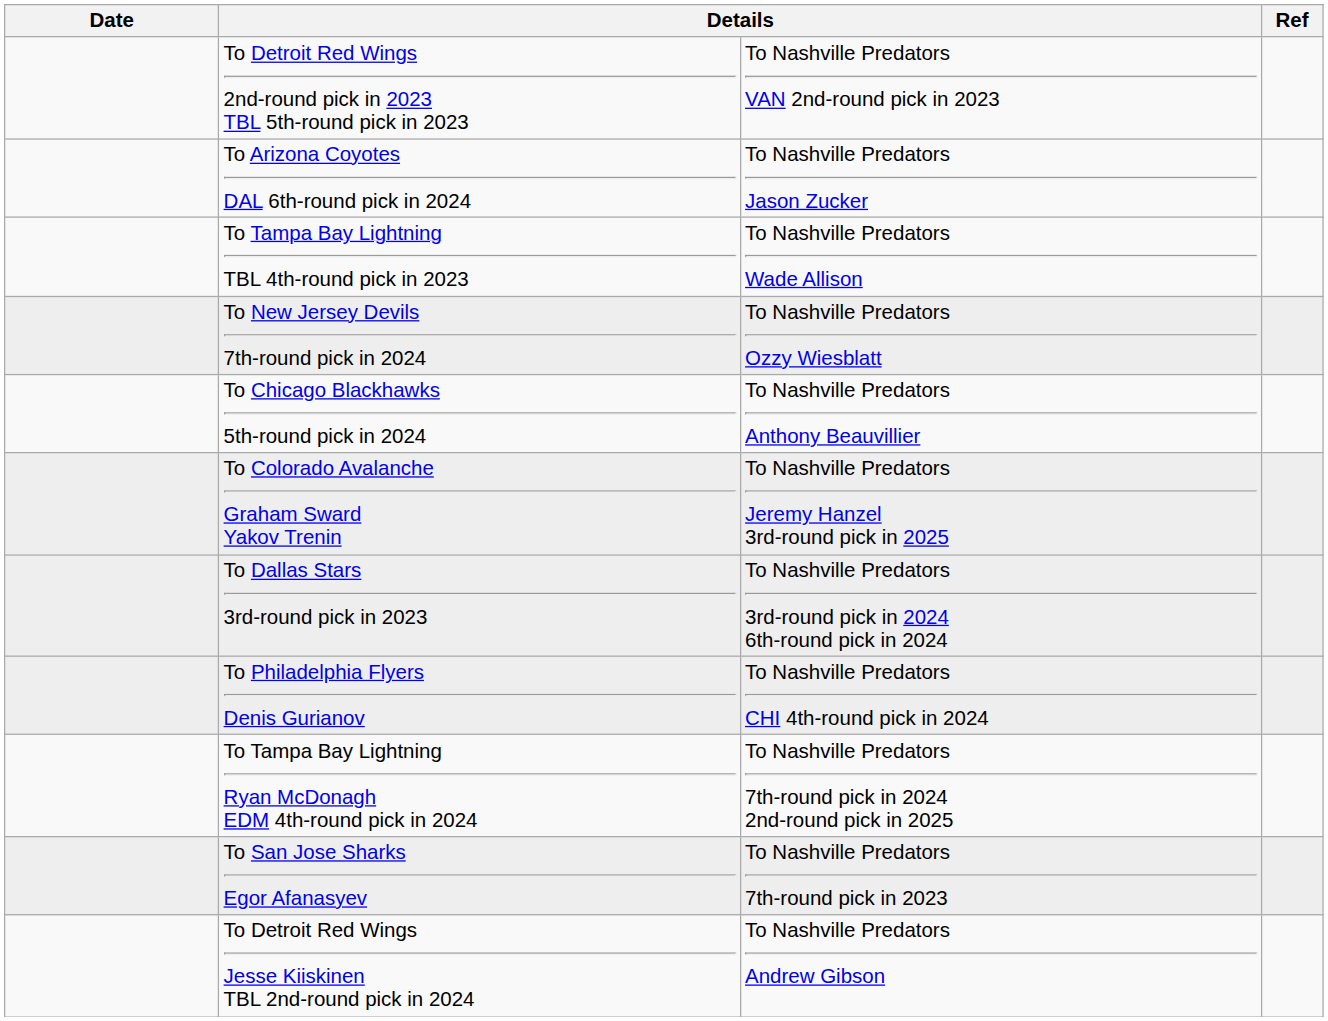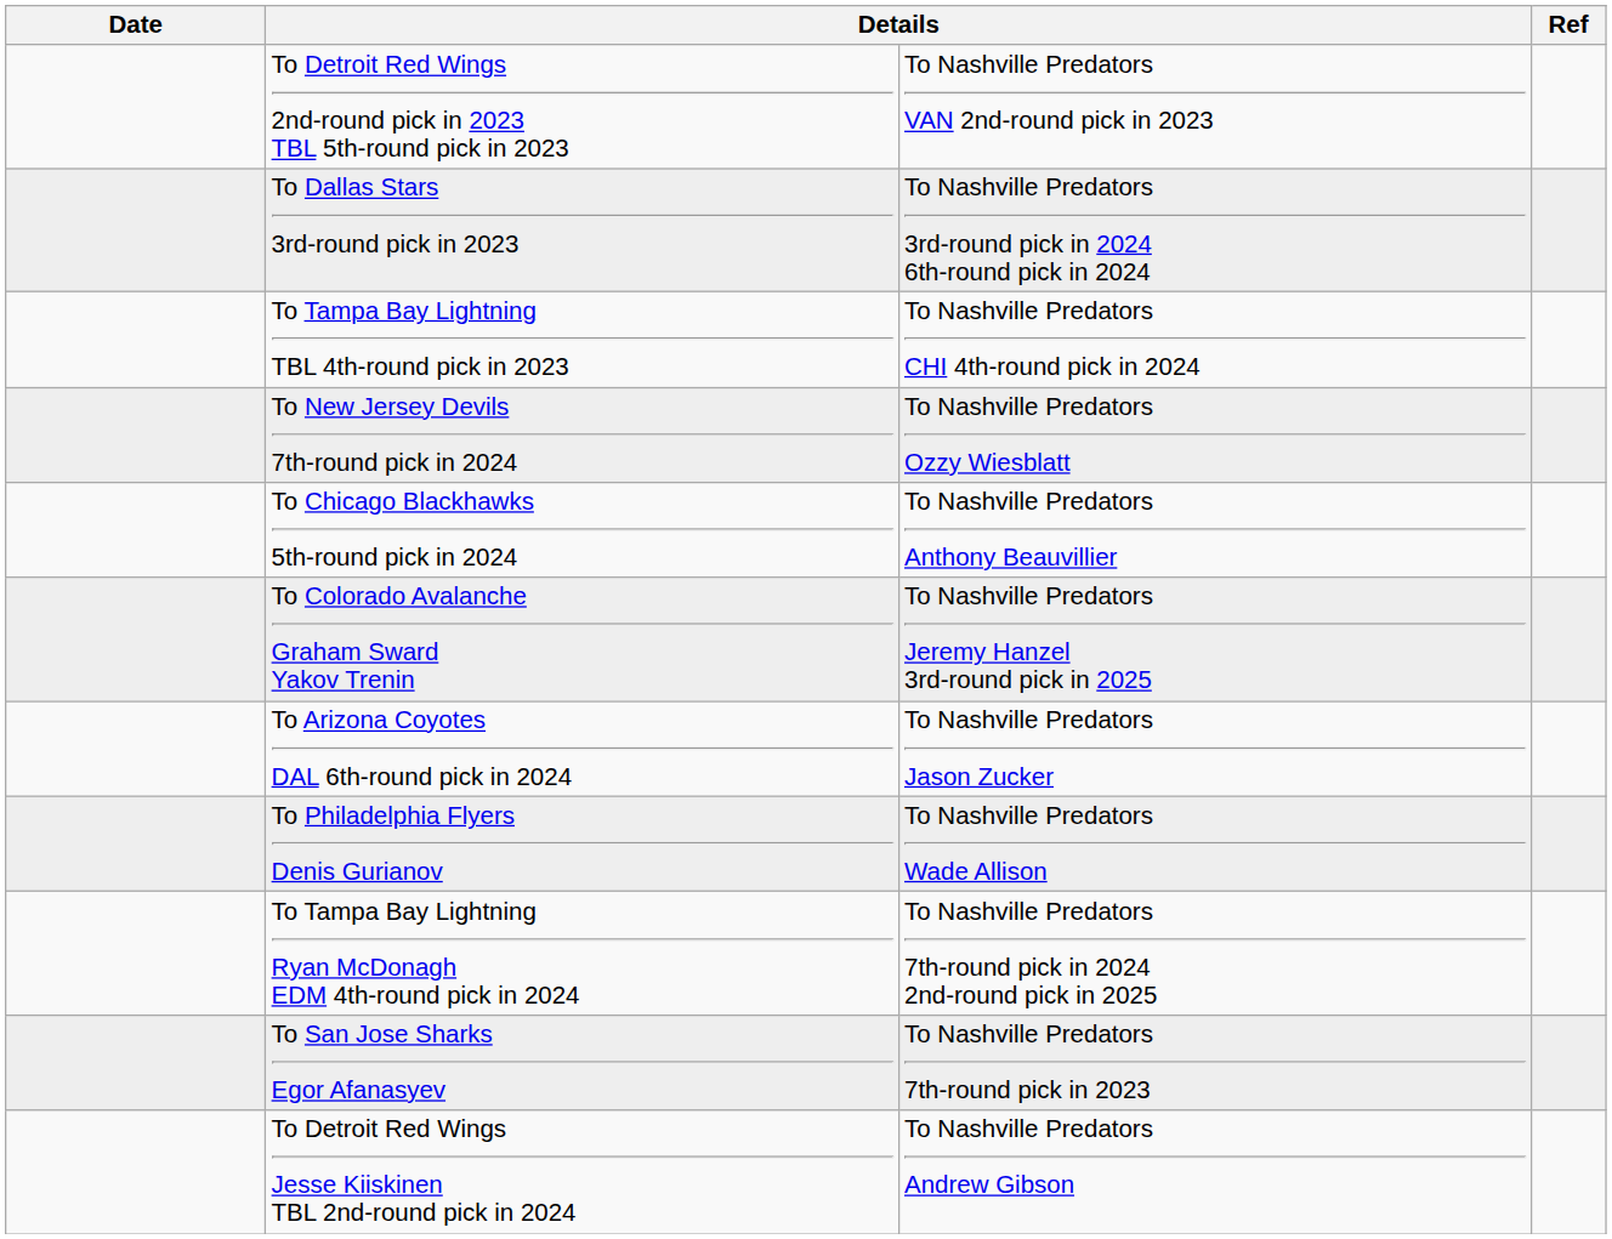rows swapped: To Dallas Stars 3rd-round pick in 2023 <-> To Arizona Coyotes DAL 6th-round pick in 2024
To Tampa Bay Lightning TBL 4th-round pick in 2023 | column 3: To Nashville Predators Wade Allison -> To Nashville Predators CHI 4th-round pick in 2024
To Philadelphia Flyers Denis Gurianov | column 3: To Nashville Predators CHI 4th-round pick in 2024 -> To Nashville Predators Wade Allison
